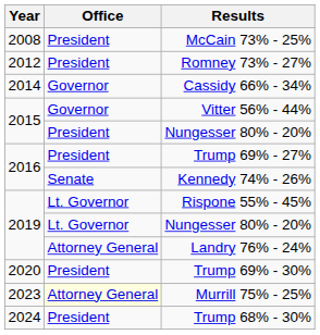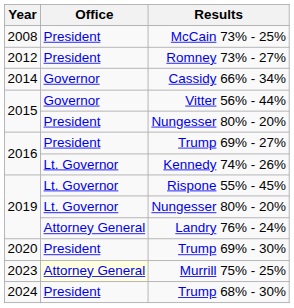Kennedy 74% - 26% | Office: Senate -> Lt. Governor
